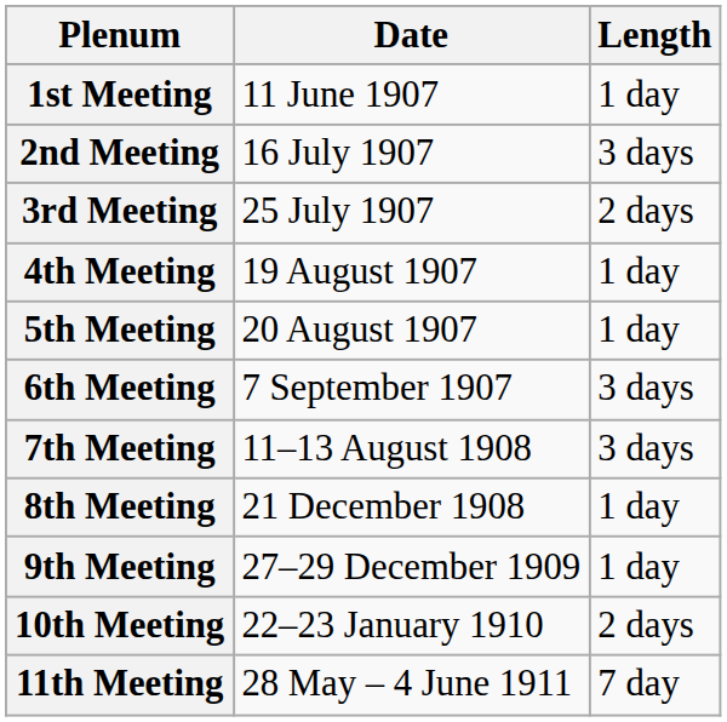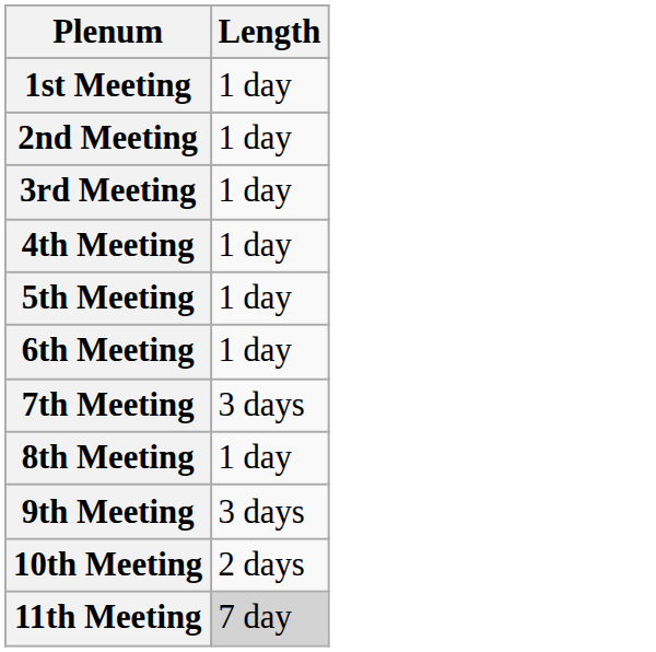- column: Date | 11 June 1907 | 16 July 1907 | 25 July 1907 | 19 August 1907 | 20 August 1907 | 7 September 1907 | 11–13 August 1908 | 21 December 1908 | 27–29 December 1909 | 22–23 January 1910 | 28 May – 4 June 1911
2nd Meeting | Length: 3 days -> 1 day
3rd Meeting | Length: 2 days -> 1 day
6th Meeting | Length: 3 days -> 1 day
9th Meeting | Length: 1 day -> 3 days
11th Meeting | Length: no background -> lightgrey background
